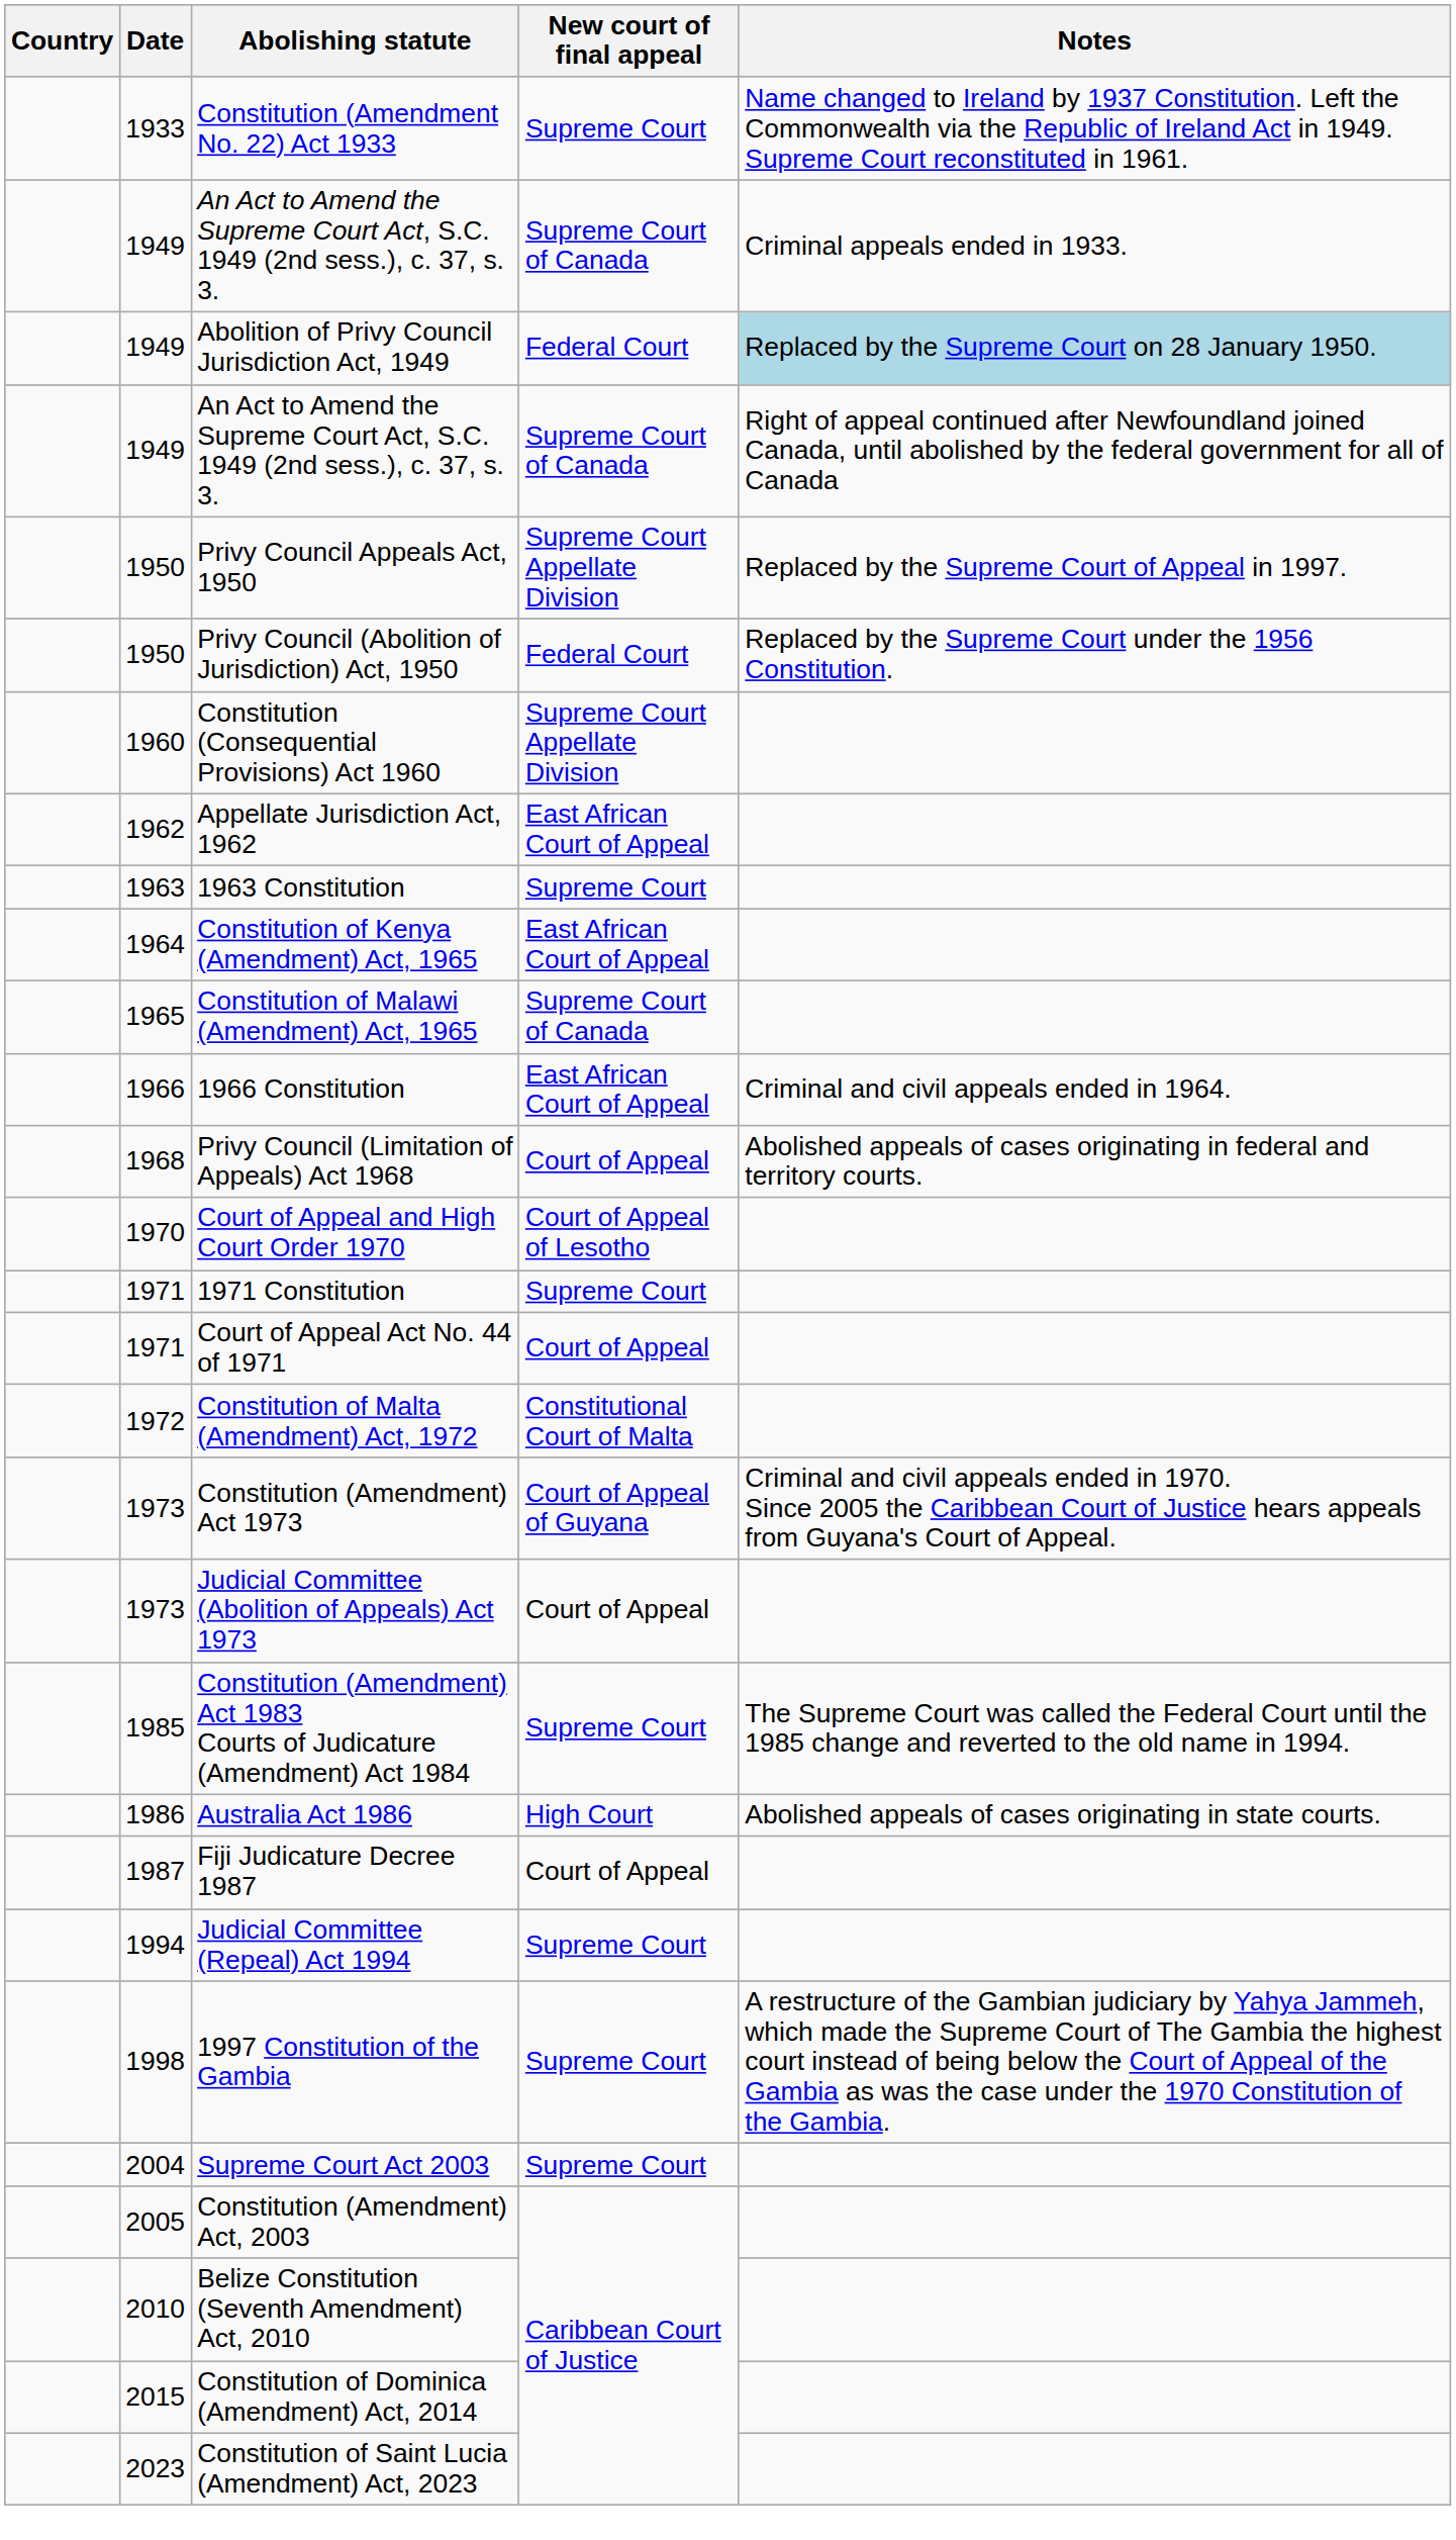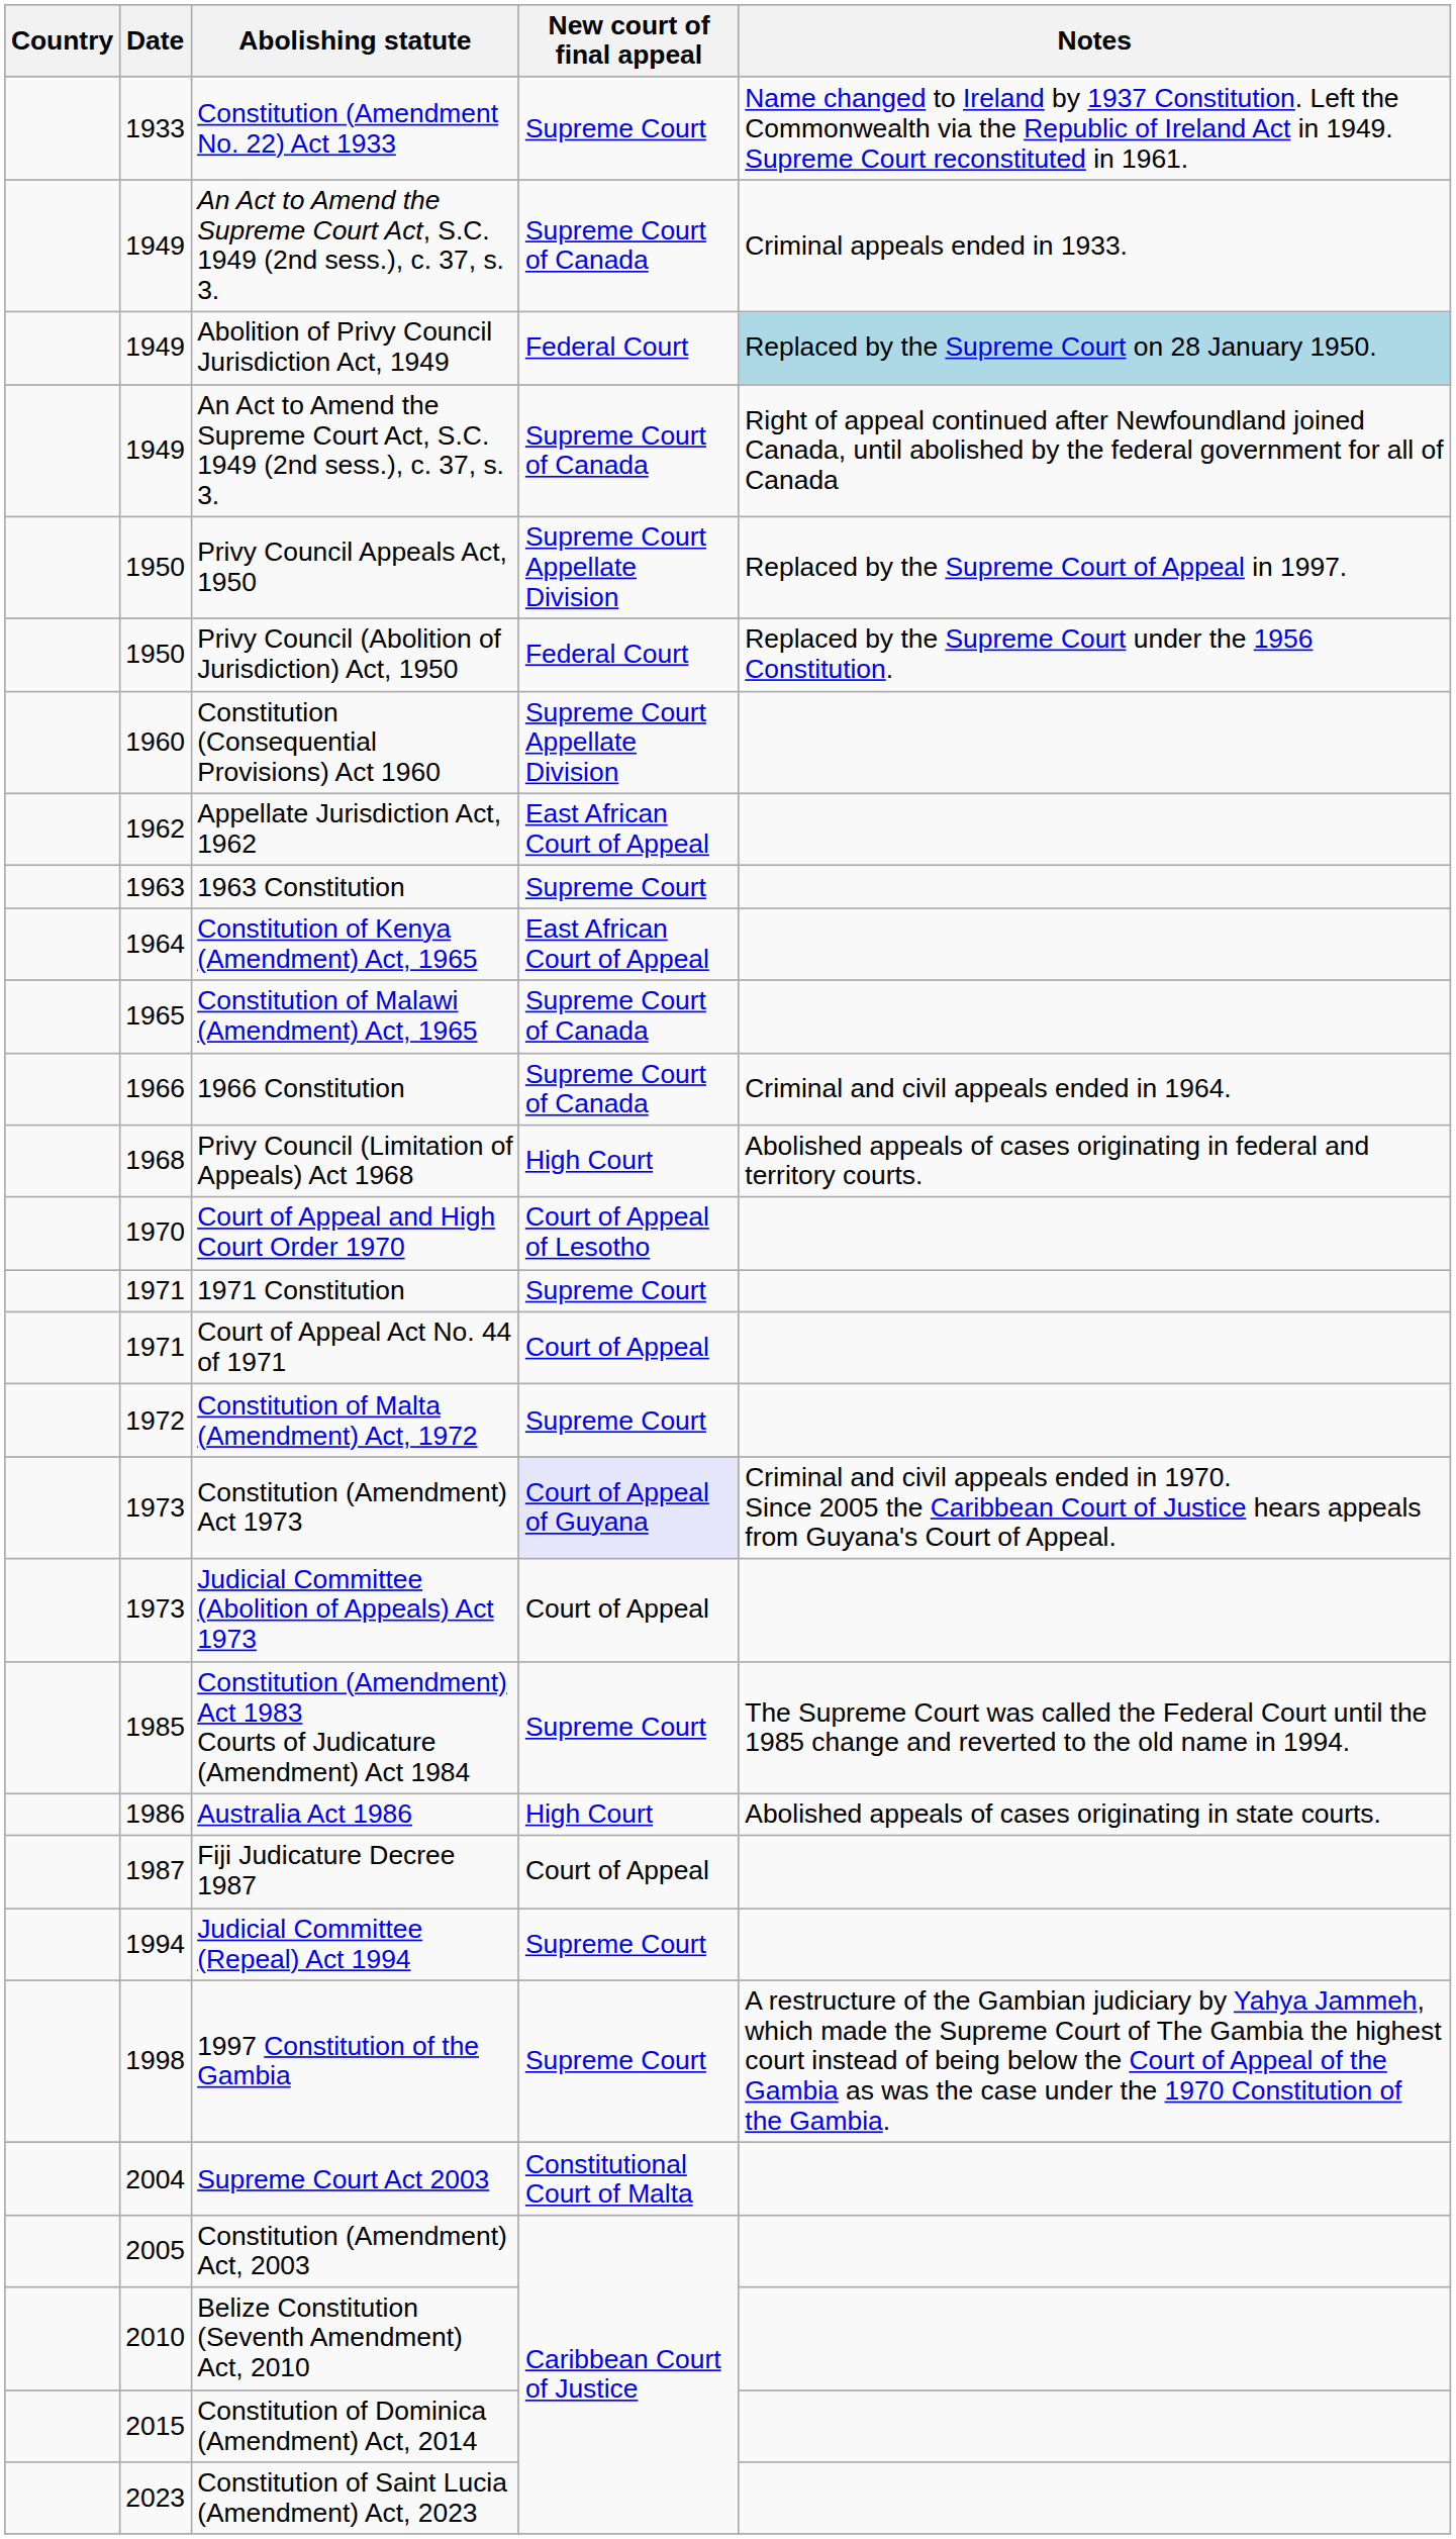1966 Constitution | New court of final appeal: East African Court of Appeal -> Supreme Court of Canada
Privy Council (Limitation of Appeals) Act 1968 | New court of final appeal: Court of Appeal -> High Court
Constitution of Malta (Amendment) Act, 1972 | New court of final appeal: Constitutional Court of Malta -> Supreme Court
Constitution (Amendment) Act 1973 | New court of final appeal: no background -> lavender background
Supreme Court Act 2003 | New court of final appeal: Supreme Court -> Constitutional Court of Malta
